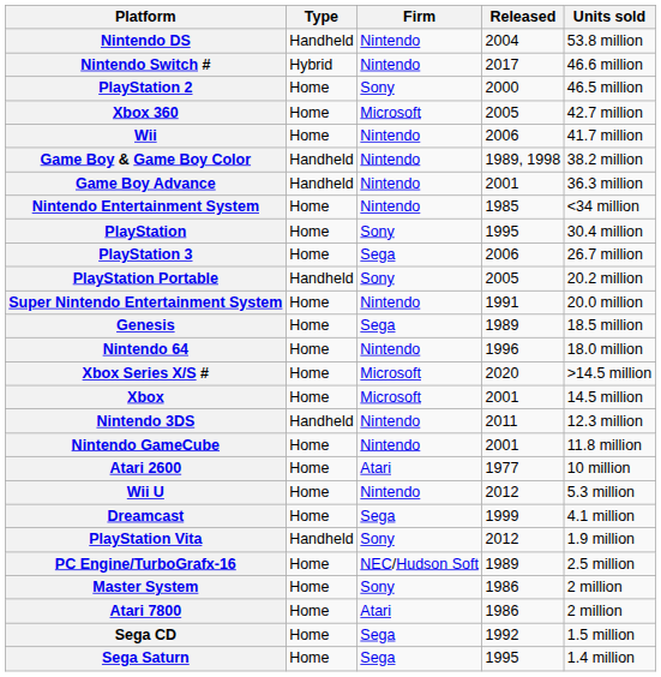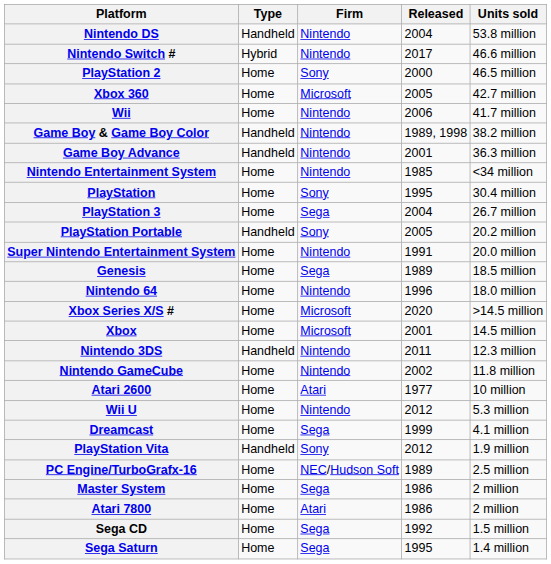PlayStation 3 | Released: 2006 -> 2004
Nintendo GameCube | Released: 2001 -> 2002
Master System | Firm: Sony -> Sega
